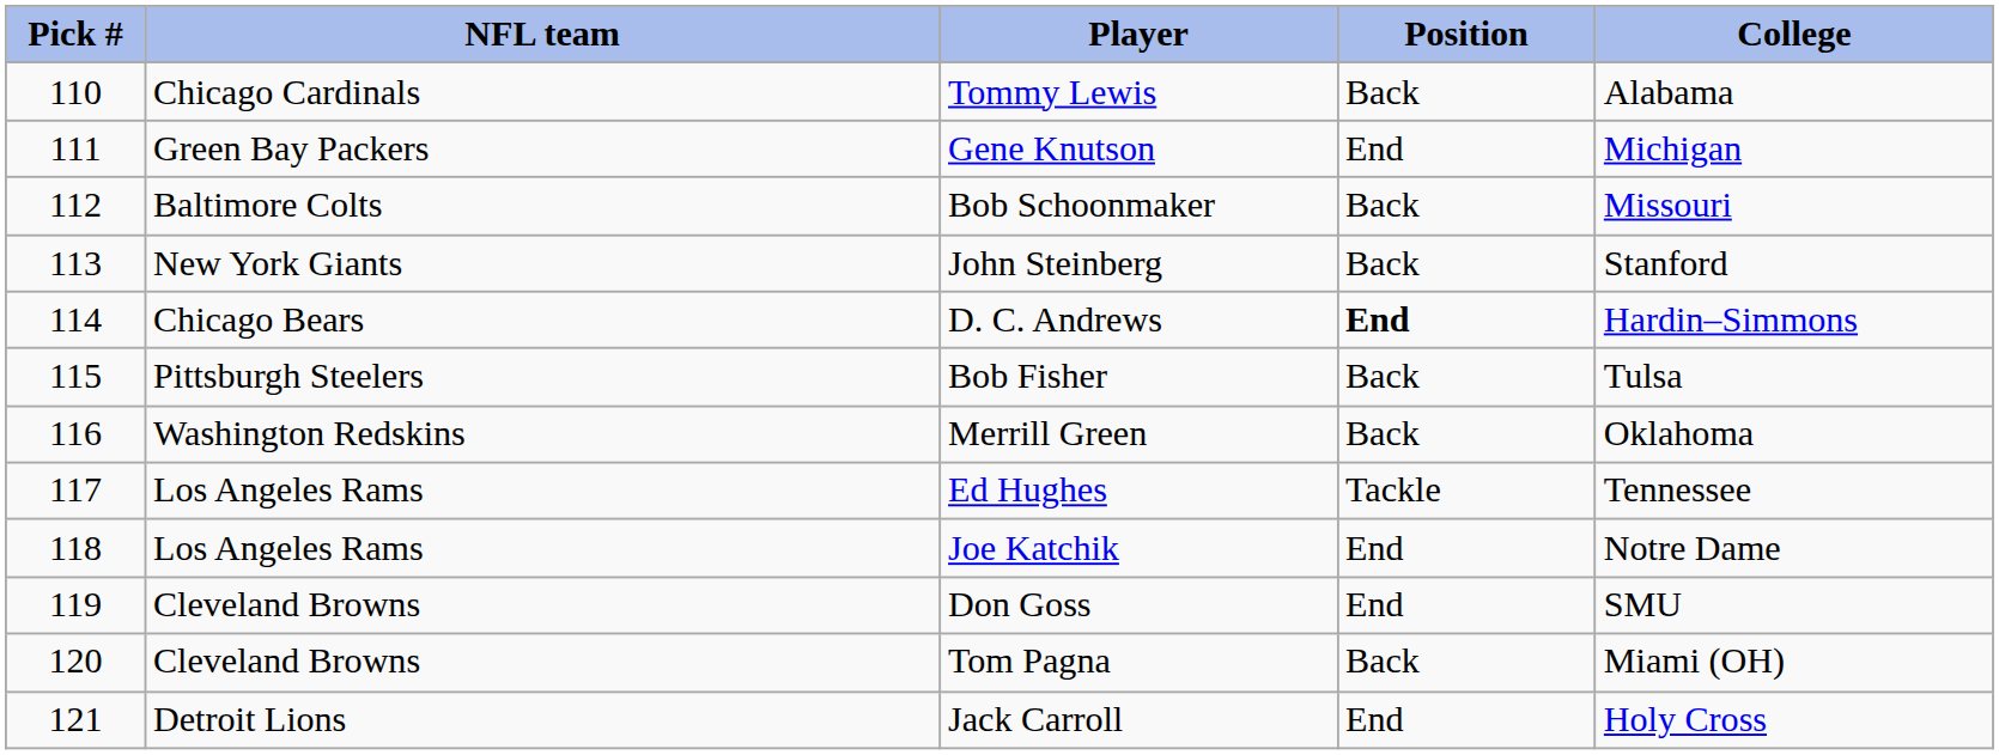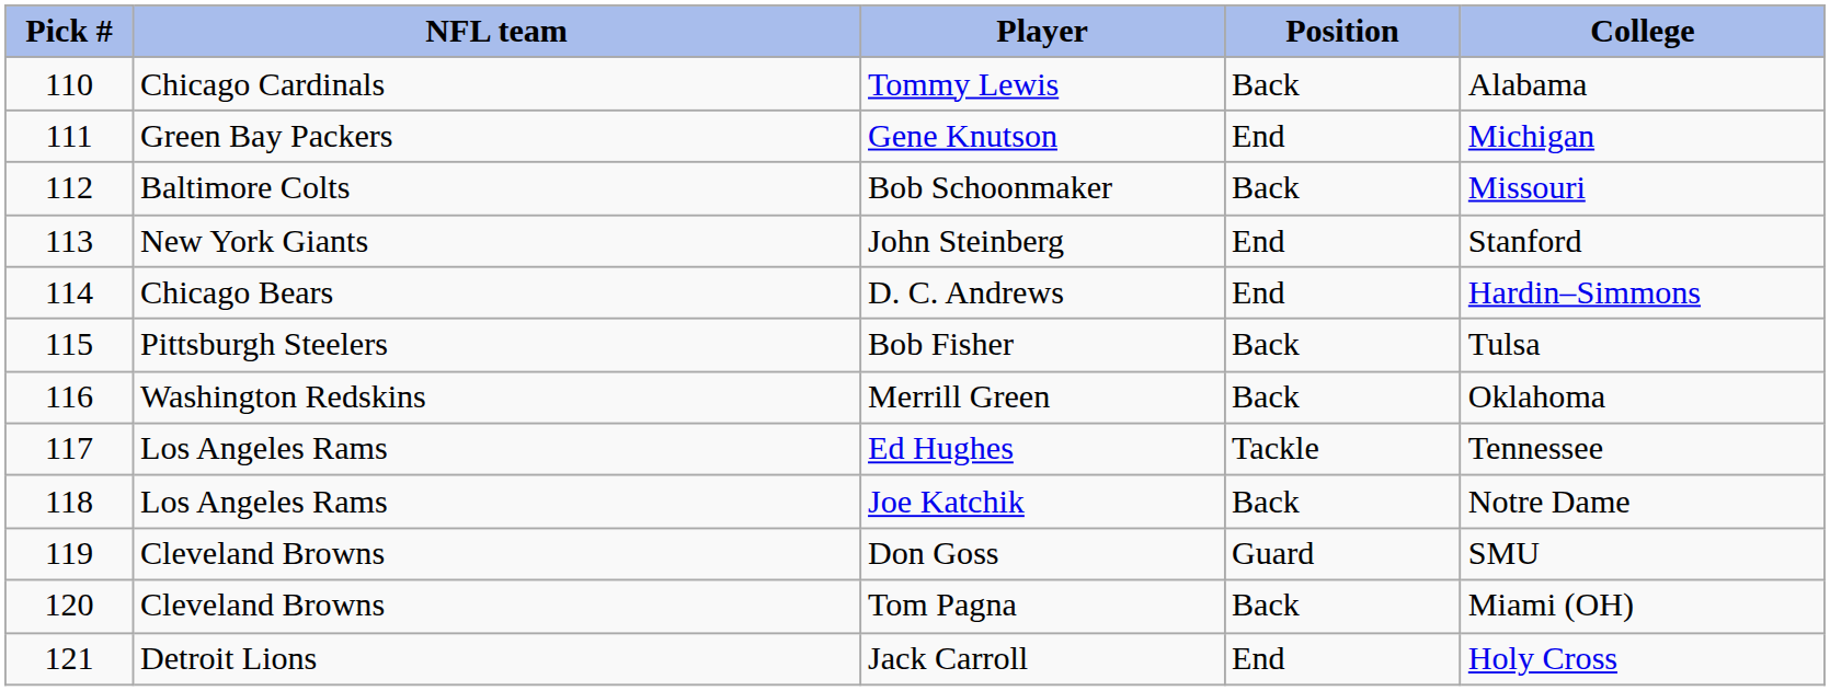John Steinberg | Position: Back -> End
D. C. Andrews | Position: bold -> normal
Joe Katchik | Position: End -> Back
Don Goss | Position: End -> Guard
